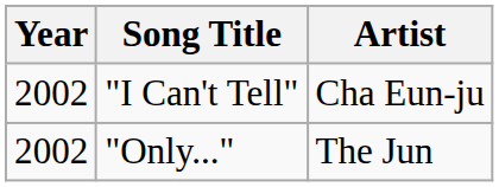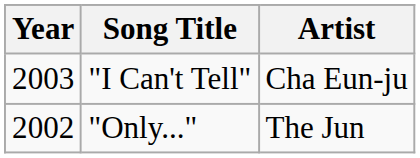"I Can't Tell" | Year: 2002 -> 2003
